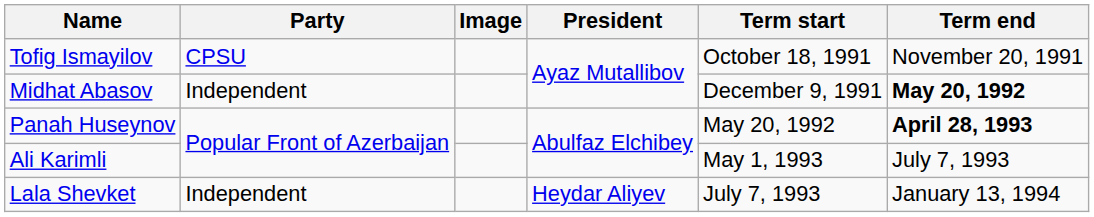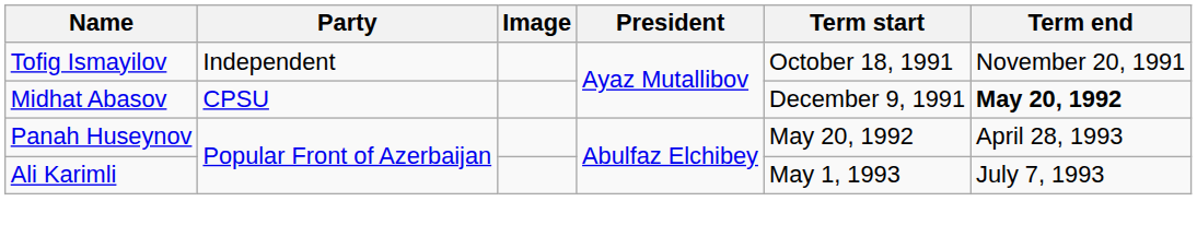Tofig Ismayilov | Party: CPSU -> Independent
Midhat Abasov | Party: Independent -> CPSU
Panah Huseynov | Term end: bold -> normal
- row: Lala Shevket | Independent | Heydar Aliyev | July 7, 1993 | January 13, 1994
